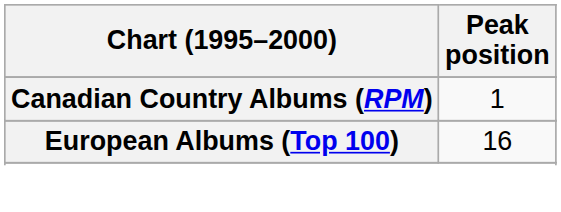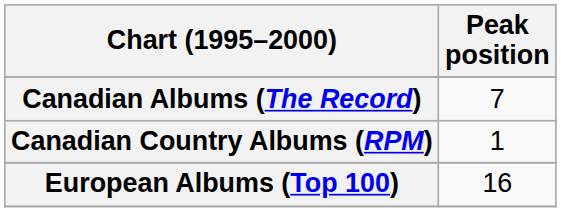+ row: Canadian Albums (The Record) | 7
